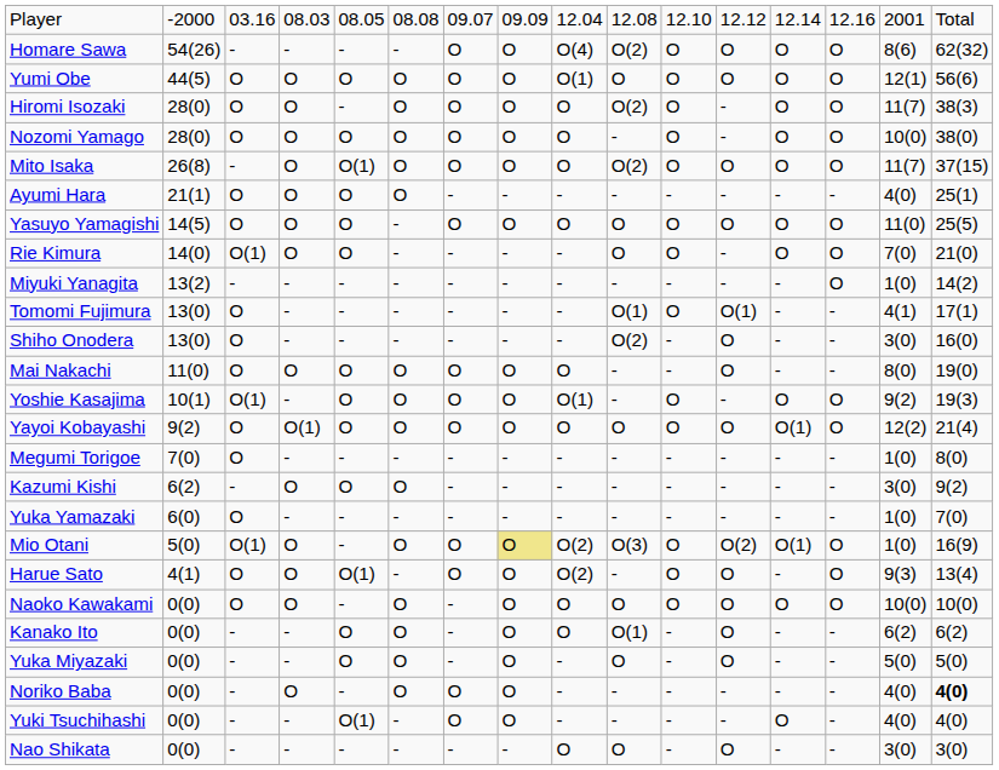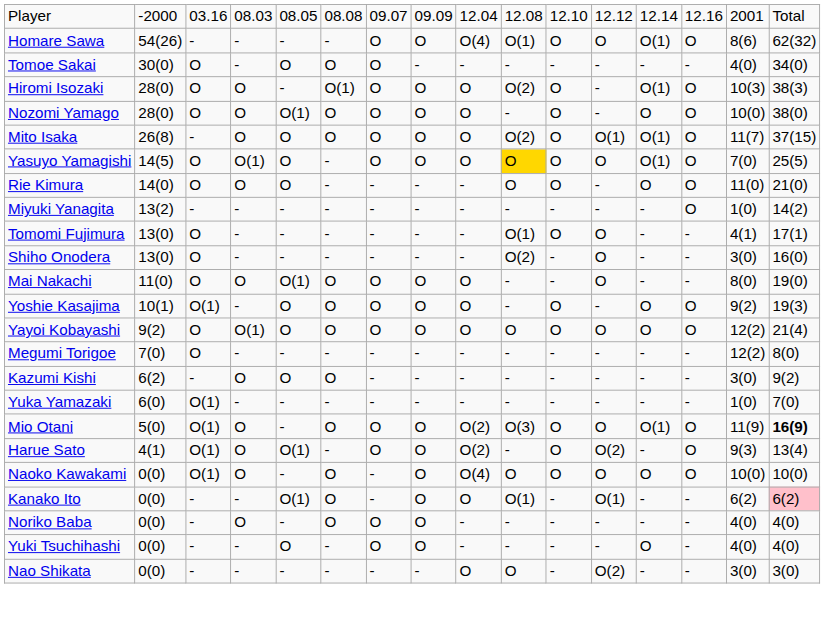Homare Sawa | column 10: O(2) -> O(1)
Homare Sawa | column 13: O -> O(1)
- row: Yumi Obe | 44(5) | O | O | O | O | O | O | O(1) | O | O | O | O | O | 12(1) | 56(6)
+ row: Tomoe Sakai | 30(0) | O | - | O | O | O | - | - | - | - | - | - | - | 4(0) | 34(0)
Hiromi Isozaki | column 6: O -> O(1)
Hiromi Isozaki | column 13: O -> O(1)
Hiromi Isozaki | column 15: 11(7) -> 10(3)
Nozomi Yamago | column 5: O -> O(1)
Mito Isaka | column 5: O(1) -> O
Mito Isaka | column 12: O -> O(1)
Mito Isaka | column 13: O -> O(1)
- row: Ayumi Hara | 21(1) | O | O | O | O | - | - | - | - | - | - | - | - | 4(0) | 25(1)
Yasuyo Yamagishi | column 4: O -> O(1)
Yasuyo Yamagishi | column 10: no background -> gold background
Yasuyo Yamagishi | column 13: O -> O(1)
Yasuyo Yamagishi | column 15: 11(0) -> 7(0)
Rie Kimura | column 3: O(1) -> O
Rie Kimura | column 15: 7(0) -> 11(0)
Tomomi Fujimura | column 12: O(1) -> O
Mai Nakachi | column 5: O -> O(1)
Yoshie Kasajima | column 9: O(1) -> O
Yayoi Kobayashi | column 13: O(1) -> O
Megumi Torigoe | column 15: 1(0) -> 12(2)
Yuka Yamazaki | column 3: O -> O(1)
Mio Otani | column 8: khaki background -> no background
Mio Otani | column 12: O(2) -> O
Mio Otani | column 15: 1(0) -> 11(9)
Mio Otani | column 16: normal -> bold
Harue Sato | column 3: O -> O(1)
Harue Sato | column 12: O -> O(2)
Naoko Kawakami | column 3: O -> O(1)
Naoko Kawakami | column 9: O -> O(4)
Kanako Ito | column 5: O -> O(1)
Kanako Ito | column 12: O -> O(1)
Kanako Ito | column 16: no background -> pink background
- row: Yuka Miyazaki | 0(0) | - | - | O | O | - | O | - | O | - | O | - | - | 5(0) | 5(0)
Noriko Baba | column 16: bold -> normal
Yuki Tsuchihashi | column 5: O(1) -> O
Nao Shikata | column 12: O -> O(2)
